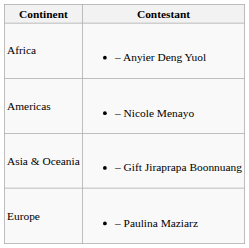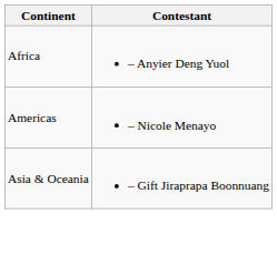- row: Europe | – Paulina Maziarz
